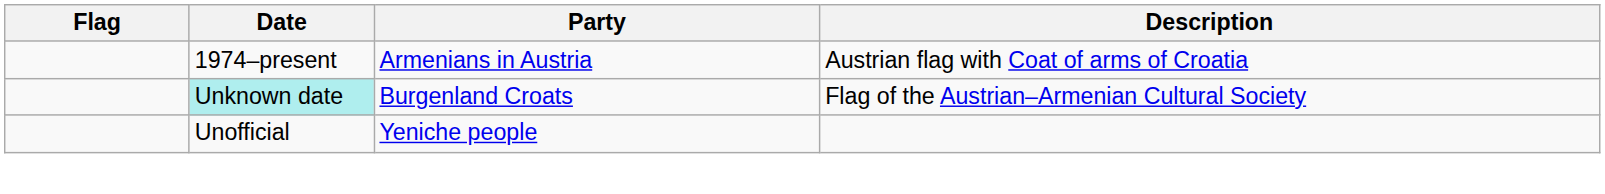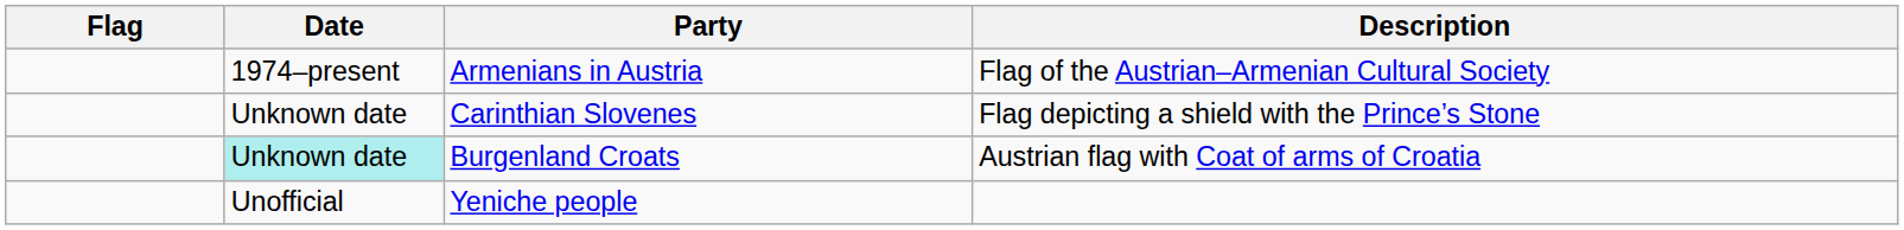Armenians in Austria | Description: Austrian flag with Coat of arms of Croatia -> Flag of the Austrian–Armenian Cultural Society
+ row: Unknown date | Carinthian Slovenes | Flag depicting a shield with the Prince’s Stone
Burgenland Croats | Description: Flag of the Austrian–Armenian Cultural Society -> Austrian flag with Coat of arms of Croatia
